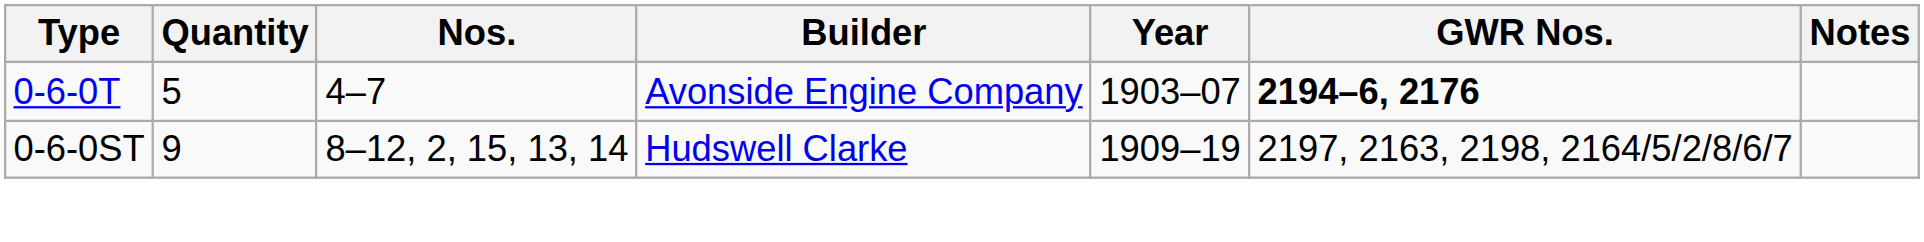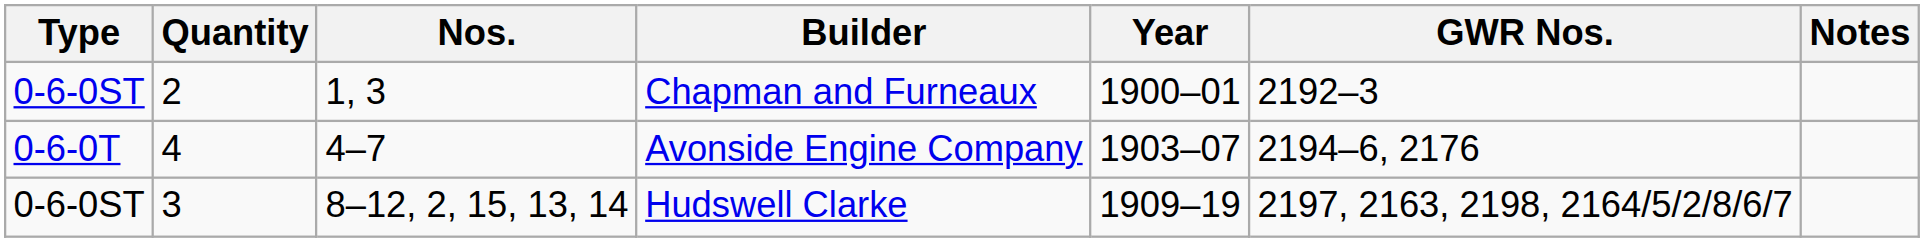+ row: 0-6-0ST | 2 | 1, 3 | Chapman and Furneaux | 1900–01 | 2192–3
Avonside Engine Company | Quantity: 5 -> 4
Avonside Engine Company | GWR Nos.: bold -> normal
Hudswell Clarke | Quantity: 9 -> 3
